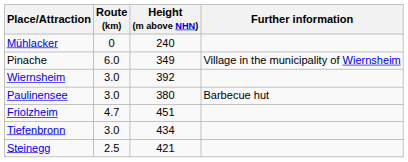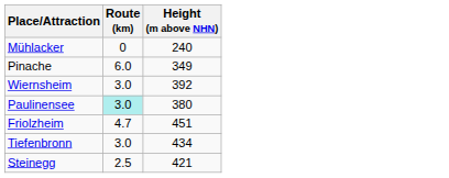- column: Further information | Village in the municipality of Wiernsheim | Barbecue hut
Paulinensee | Route (km): no background -> paleturquoise background
